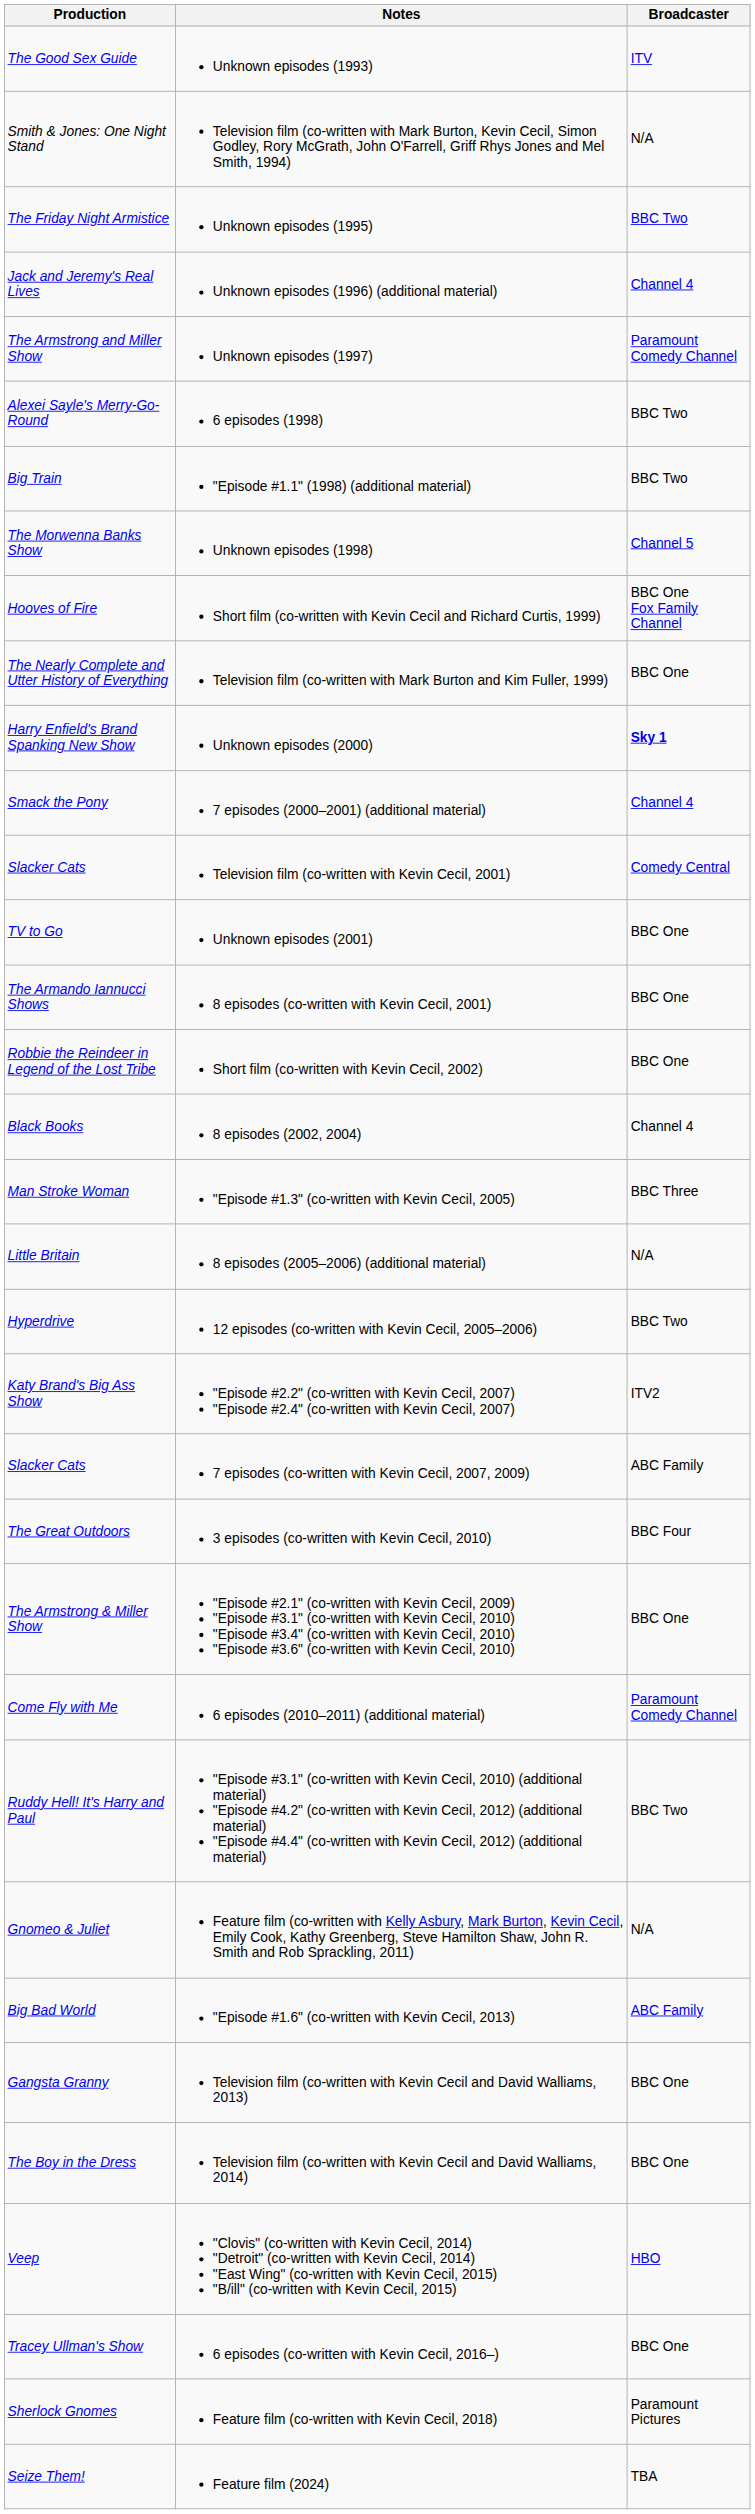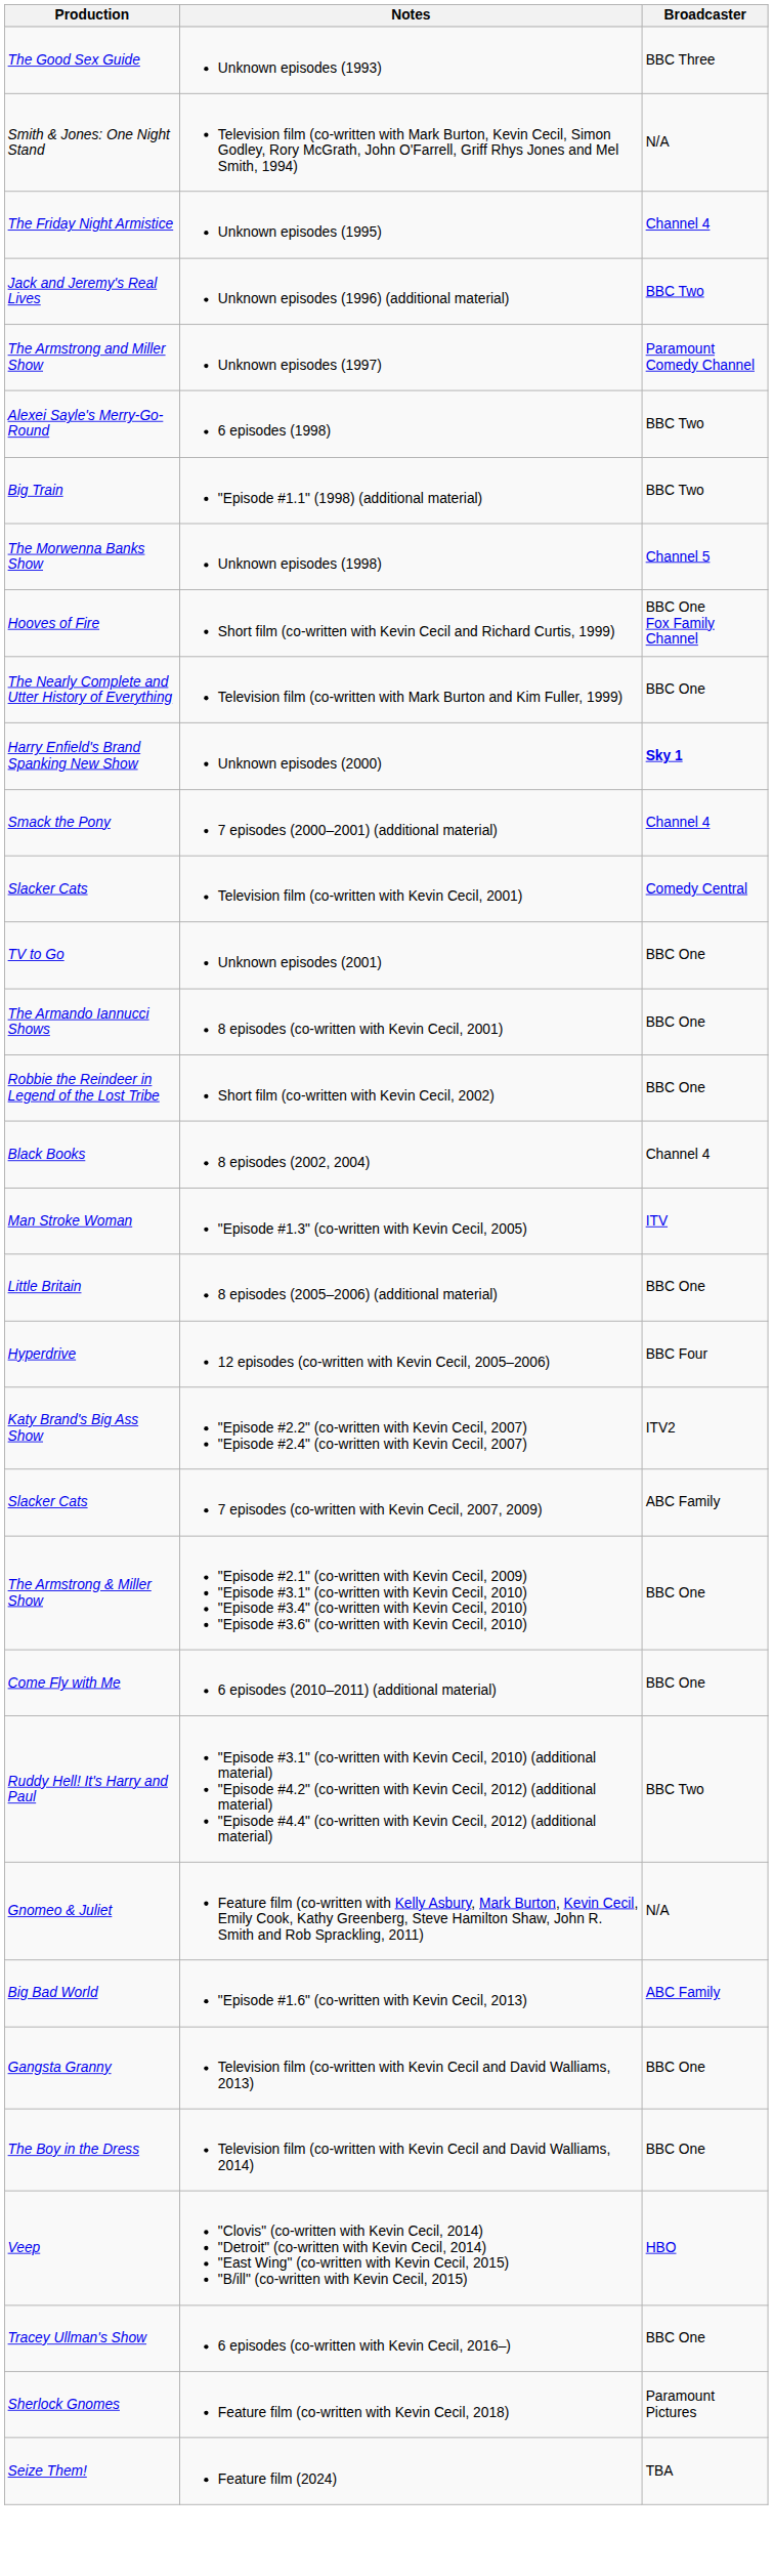Unknown episodes (1993) | Broadcaster: ITV -> BBC Three
Unknown episodes (1995) | Broadcaster: BBC Two -> Channel 4
Unknown episodes (1996) (additional material) | Broadcaster: Channel 4 -> BBC Two
"Episode #1.3" (co-written with Kevin Cecil, 2005) | Broadcaster: BBC Three -> ITV
8 episodes (2005–2006) (additional material) | Broadcaster: N/A -> BBC One
12 episodes (co-written with Kevin Cecil, 2005–2006) | Broadcaster: BBC Two -> BBC Four
- row: The Great Outdoors | 3 episodes (co-written with Kevin Cecil, 2010) | BBC Four
6 episodes (2010–2011) (additional material) | Broadcaster: Paramount Comedy Channel -> BBC One
